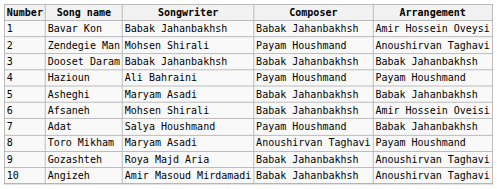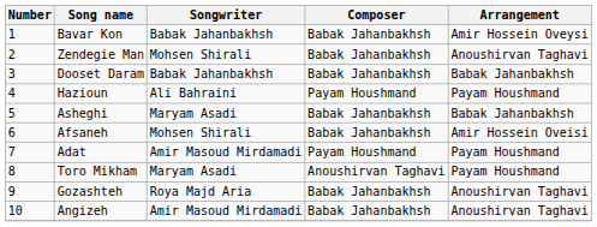Zendegie Man | Composer: Payam Houshmand -> Babak Jahanbakhsh
Adat | Songwriter: Salya Houshmand -> Amir Masoud Mirdamadi
Adat | Arrangement: Babak Jahanbakhsh -> Payam Houshmand
